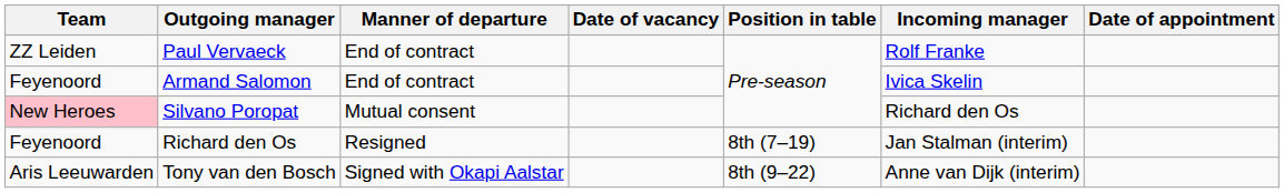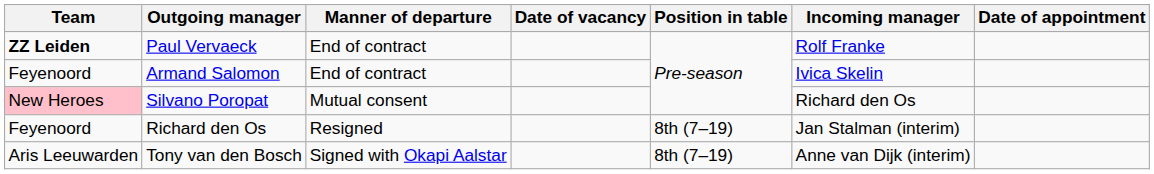Paul Vervaeck | Team: normal -> bold
Tony van den Bosch | Position in table: 8th (9–22) -> 8th (7–19)
